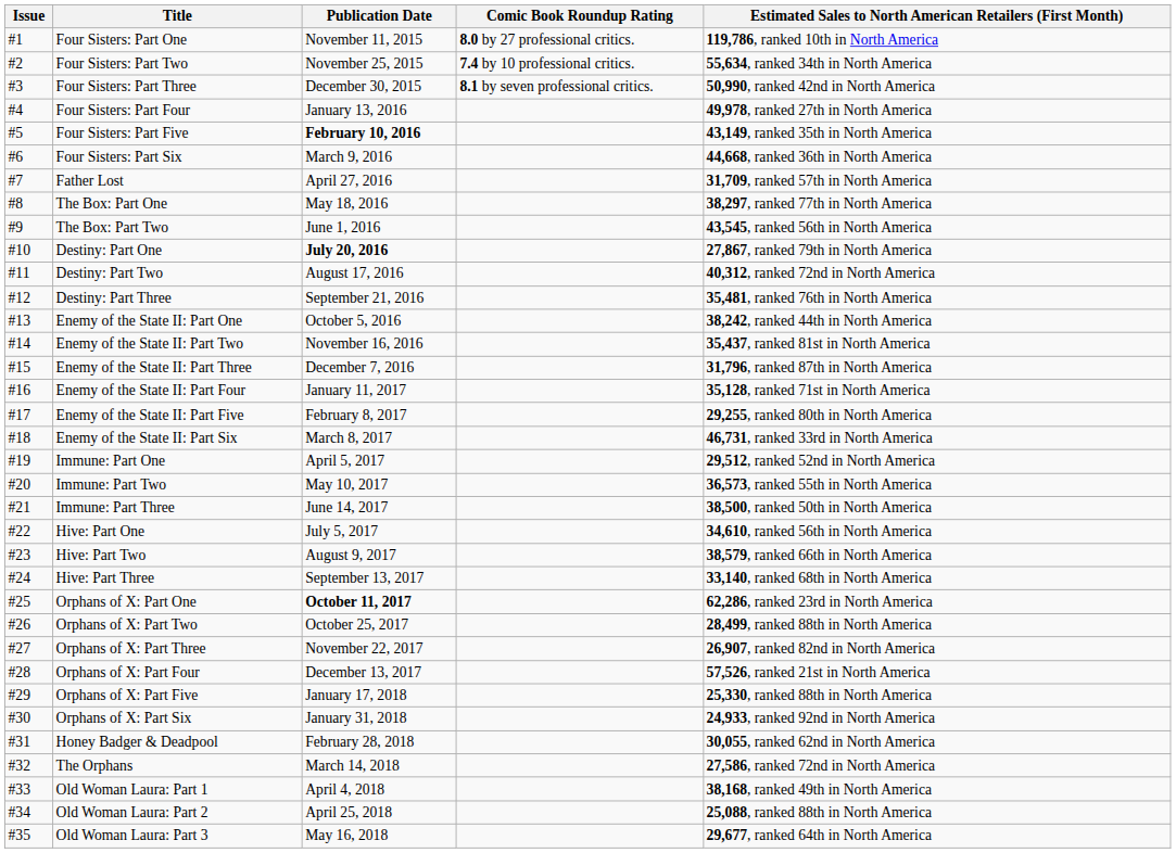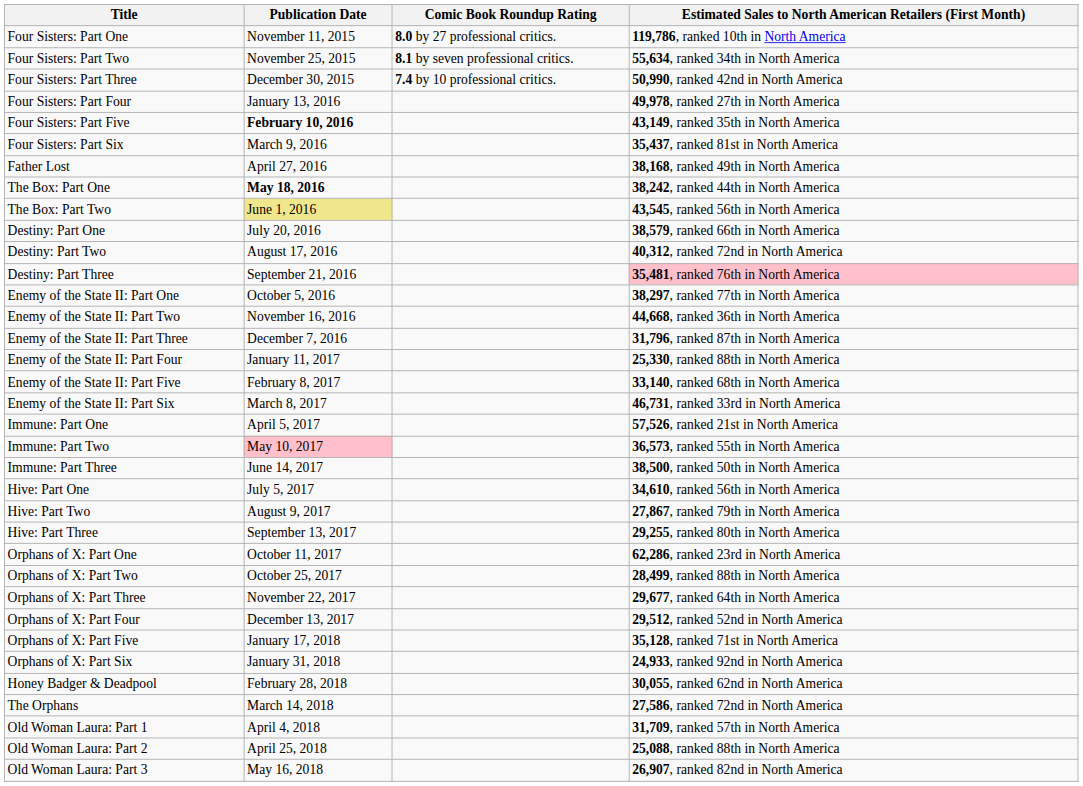- column: Issue | #1 | #2 | #3 | #4 | #5 | #6 | #7 | #8 | #9 | #10 | #11 | #12 | #13 | #14 | #15 | #16 | #17 | #18 | #19 | #20 | #21 | #22 | #23 | #24 | #25 | #26 | #27 | #28 | #29 | #30 | #31 | #32 | #33 | #34 | #35
Four Sisters: Part Two | Comic Book Roundup Rating: 7.4 by 10 professional critics. -> 8.1 by seven professional critics.
Four Sisters: Part Three | Comic Book Roundup Rating: 8.1 by seven professional critics. -> 7.4 by 10 professional critics.
Four Sisters: Part Six | Estimated Sales to North American Retailers (First Month): 44,668, ranked 36th in North America -> 35,437, ranked 81st in North America
Father Lost | Estimated Sales to North American Retailers (First Month): 31,709, ranked 57th in North America -> 38,168, ranked 49th in North America
The Box: Part One | Publication Date: normal -> bold
The Box: Part One | Estimated Sales to North American Retailers (First Month): 38,297, ranked 77th in North America -> 38,242, ranked 44th in North America
The Box: Part Two | Publication Date: no background -> khaki background
Destiny: Part One | Publication Date: bold -> normal
Destiny: Part One | Estimated Sales to North American Retailers (First Month): 27,867, ranked 79th in North America -> 38,579, ranked 66th in North America
Destiny: Part Three | Estimated Sales to North American Retailers (First Month): no background -> pink background
Enemy of the State II: Part One | Estimated Sales to North American Retailers (First Month): 38,242, ranked 44th in North America -> 38,297, ranked 77th in North America
Enemy of the State II: Part Two | Estimated Sales to North American Retailers (First Month): 35,437, ranked 81st in North America -> 44,668, ranked 36th in North America
Enemy of the State II: Part Four | Estimated Sales to North American Retailers (First Month): 35,128, ranked 71st in North America -> 25,330, ranked 88th in North America
Enemy of the State II: Part Five | Estimated Sales to North American Retailers (First Month): 29,255, ranked 80th in North America -> 33,140, ranked 68th in North America
Immune: Part One | Estimated Sales to North American Retailers (First Month): 29,512, ranked 52nd in North America -> 57,526, ranked 21st in North America
Immune: Part Two | Publication Date: no background -> pink background
Hive: Part Two | Estimated Sales to North American Retailers (First Month): 38,579, ranked 66th in North America -> 27,867, ranked 79th in North America
Hive: Part Three | Estimated Sales to North American Retailers (First Month): 33,140, ranked 68th in North America -> 29,255, ranked 80th in North America
Orphans of X: Part One | Publication Date: bold -> normal
Orphans of X: Part Three | Estimated Sales to North American Retailers (First Month): 26,907, ranked 82nd in North America -> 29,677, ranked 64th in North America
Orphans of X: Part Four | Estimated Sales to North American Retailers (First Month): 57,526, ranked 21st in North America -> 29,512, ranked 52nd in North America
Orphans of X: Part Five | Estimated Sales to North American Retailers (First Month): 25,330, ranked 88th in North America -> 35,128, ranked 71st in North America
Old Woman Laura: Part 1 | Estimated Sales to North American Retailers (First Month): 38,168, ranked 49th in North America -> 31,709, ranked 57th in North America
Old Woman Laura: Part 3 | Estimated Sales to North American Retailers (First Month): 29,677, ranked 64th in North America -> 26,907, ranked 82nd in North America
